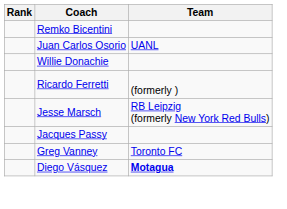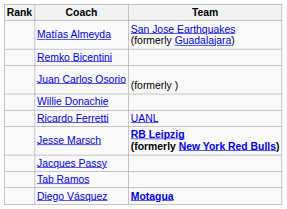+ row: Matías Almeyda | San Jose Earthquakes (formerly Guadalajara)
Juan Carlos Osorio | Team: UANL -> (formerly )
Ricardo Ferretti | Team: (formerly ) -> UANL
Jesse Marsch | Team: normal -> bold
+ row: Tab Ramos
- row: Greg Vanney | Toronto FC
